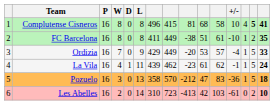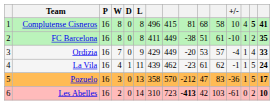Ordizia | column 14: 5 -> 4
Pozuelo | column 15: 18 -> 17
Les Abelles | column 9: normal -> bold
